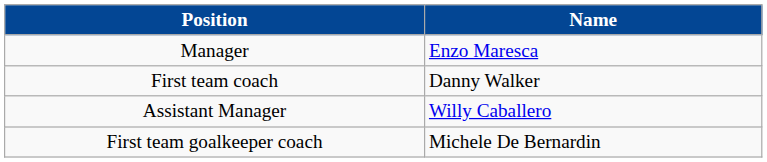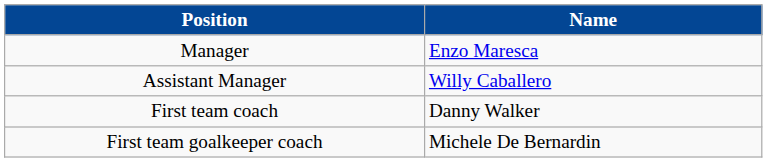rows swapped: Assistant Manager <-> First team coach
